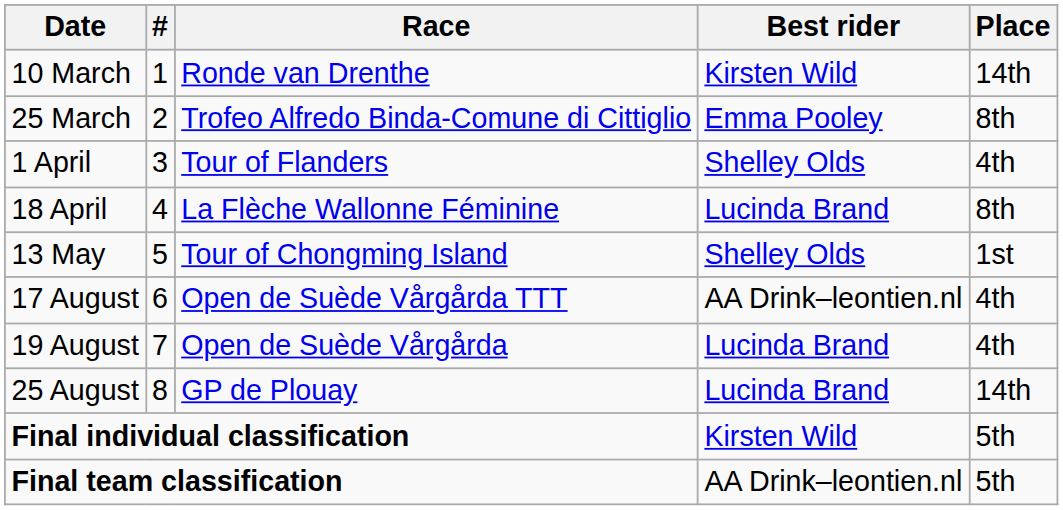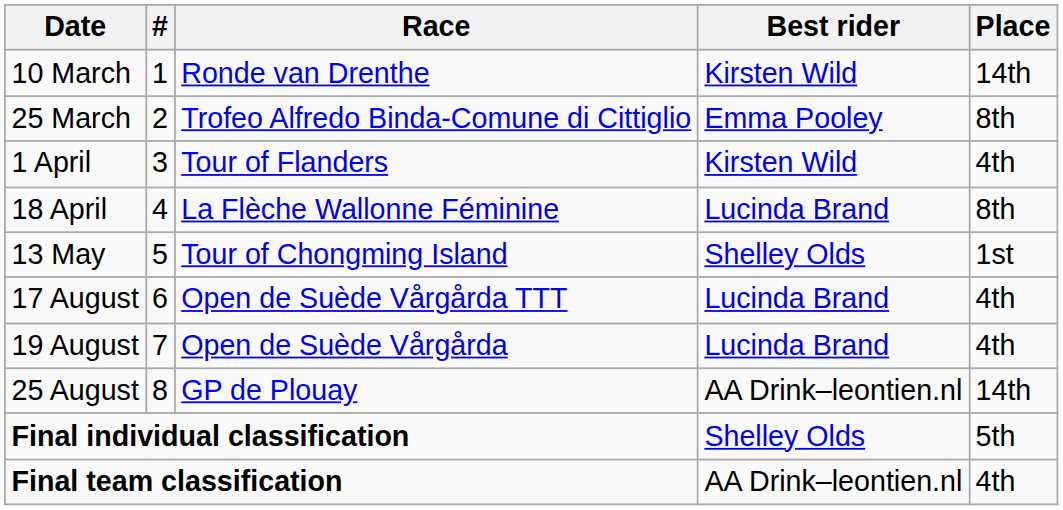1 April | Best rider: Shelley Olds -> Kirsten Wild
17 August | Best rider: AA Drink–leontien.nl -> Lucinda Brand
25 August | Best rider: Lucinda Brand -> AA Drink–leontien.nl
Final individual classification | Best rider: Kirsten Wild -> Shelley Olds
Final team classification | Place: 5th -> 4th
